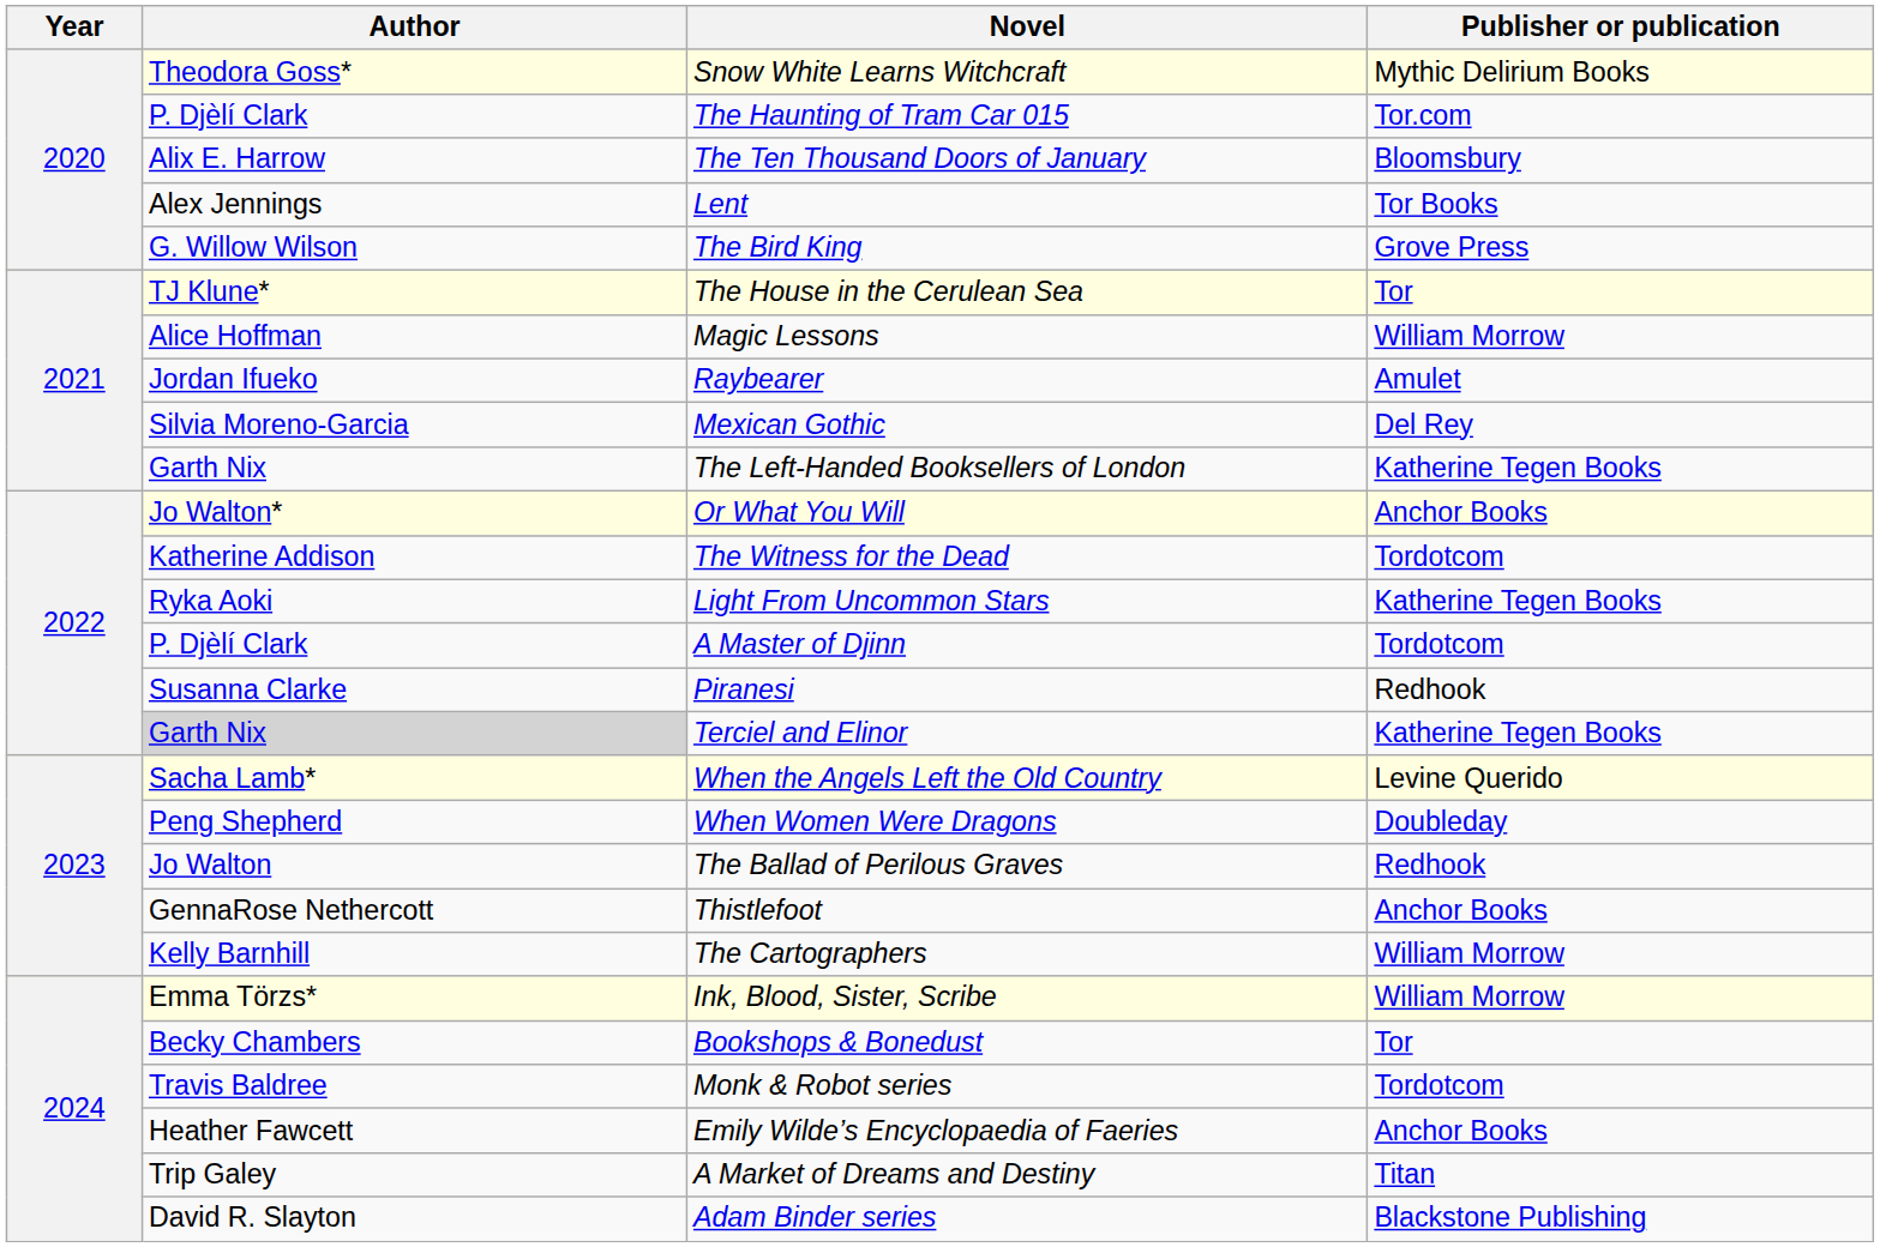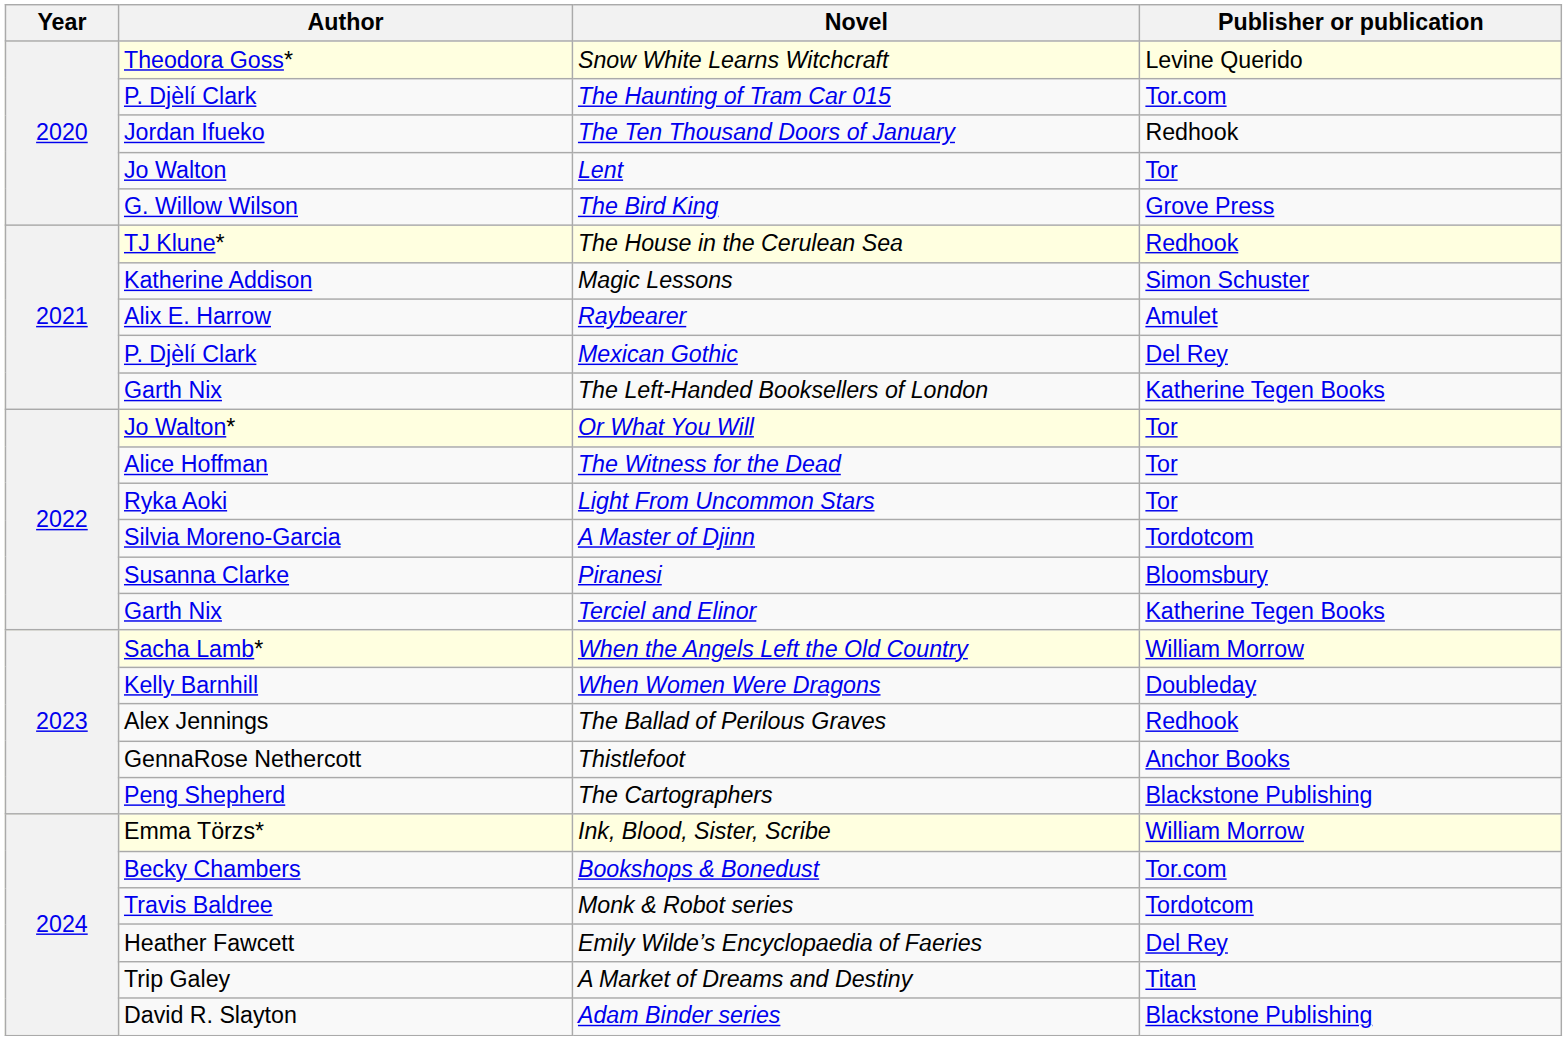Snow White Learns Witchcraft | Publisher or publication: Mythic Delirium Books -> Levine Querido
The Ten Thousand Doors of January | Author: Alix E. Harrow -> Jordan Ifueko
The Ten Thousand Doors of January | Publisher or publication: Bloomsbury -> Redhook
Lent | Author: Alex Jennings -> Jo Walton
Lent | Publisher or publication: Tor Books -> Tor
The House in the Cerulean Sea | Publisher or publication: Tor -> Redhook
Magic Lessons | Author: Alice Hoffman -> Katherine Addison
Magic Lessons | Publisher or publication: William Morrow -> Simon Schuster
Raybearer | Author: Jordan Ifueko -> Alix E. Harrow
Mexican Gothic | Author: Silvia Moreno-Garcia -> P. Djèlí Clark
Or What You Will | Publisher or publication: Anchor Books -> Tor
The Witness for the Dead | Author: Katherine Addison -> Alice Hoffman
The Witness for the Dead | Publisher or publication: Tordotcom -> Tor
Light From Uncommon Stars | Publisher or publication: Katherine Tegen Books -> Tor
A Master of Djinn | Author: P. Djèlí Clark -> Silvia Moreno-Garcia
Piranesi | Publisher or publication: Redhook -> Bloomsbury
Terciel and Elinor | Author: lightgrey background -> no background
When the Angels Left the Old Country | Publisher or publication: Levine Querido -> William Morrow
When Women Were Dragons | Author: Peng Shepherd -> Kelly Barnhill
The Ballad of Perilous Graves | Author: Jo Walton -> Alex Jennings
The Cartographers | Author: Kelly Barnhill -> Peng Shepherd
The Cartographers | Publisher or publication: William Morrow -> Blackstone Publishing
Bookshops & Bonedust | Publisher or publication: Tor -> Tor.com
Emily Wilde’s Encyclopaedia of Faeries | Publisher or publication: Anchor Books -> Del Rey
